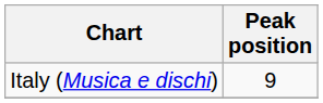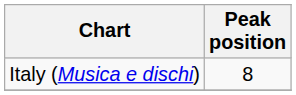Italy (Musica e dischi) | Peak position: 9 -> 8
